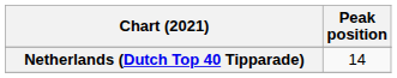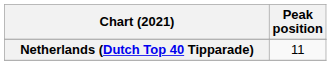Netherlands (Dutch Top 40 Tipparade) | Peak position: 14 -> 11
